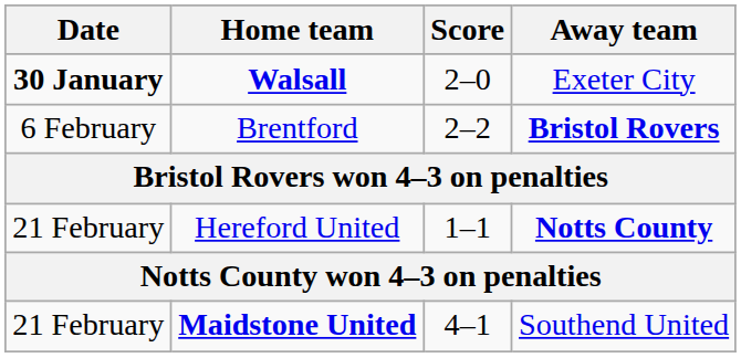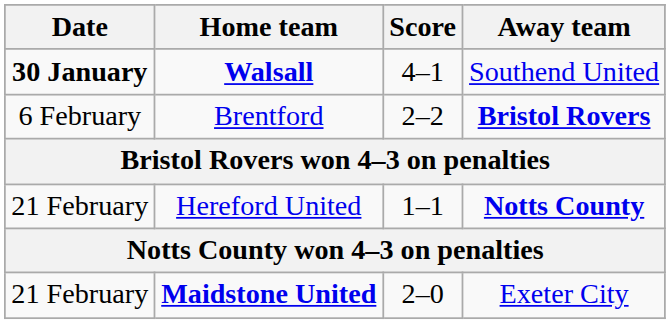Walsall | Score: 2–0 -> 4–1
Walsall | Away team: Exeter City -> Southend United
Maidstone United | Score: 4–1 -> 2–0
Maidstone United | Away team: Southend United -> Exeter City
